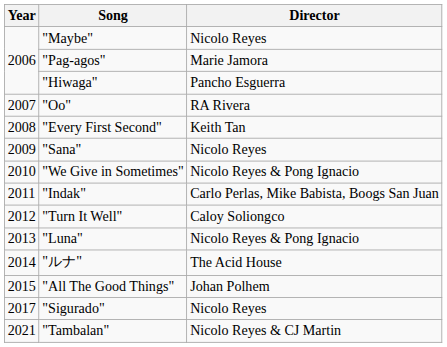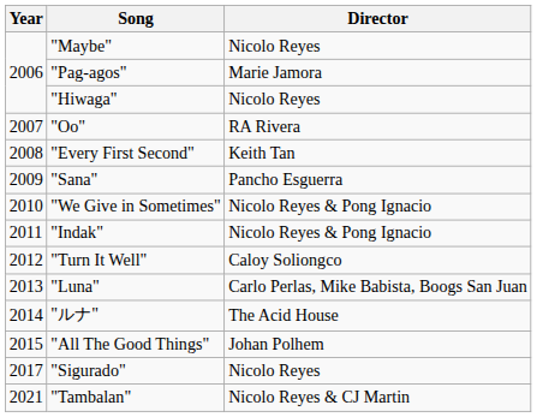"Hiwaga" | Director: Pancho Esguerra -> Nicolo Reyes
"Sana" | Director: Nicolo Reyes -> Pancho Esguerra
"Indak" | Director: Carlo Perlas, Mike Babista, Boogs San Juan -> Nicolo Reyes & Pong Ignacio
"Luna" | Director: Nicolo Reyes & Pong Ignacio -> Carlo Perlas, Mike Babista, Boogs San Juan
